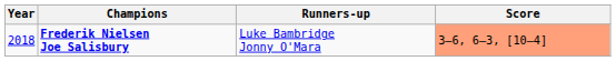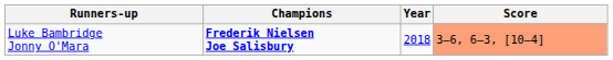columns swapped: Year <-> Runners-up
